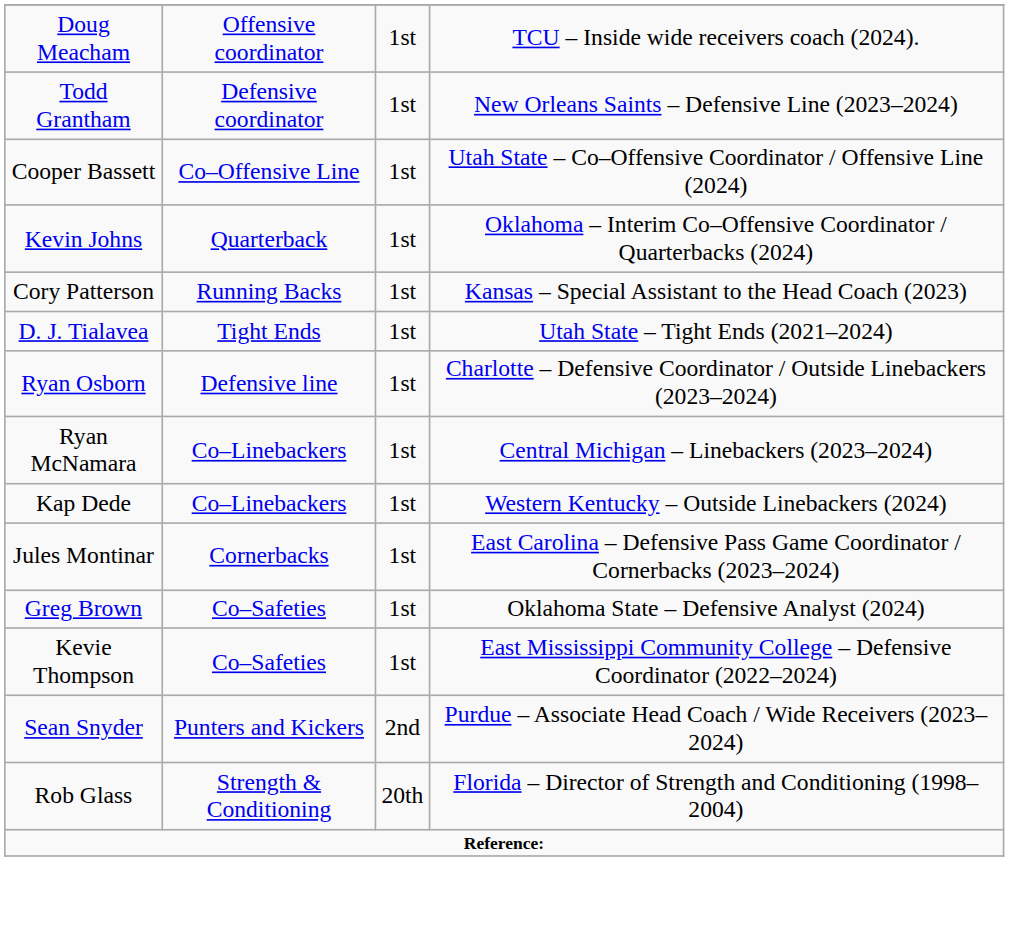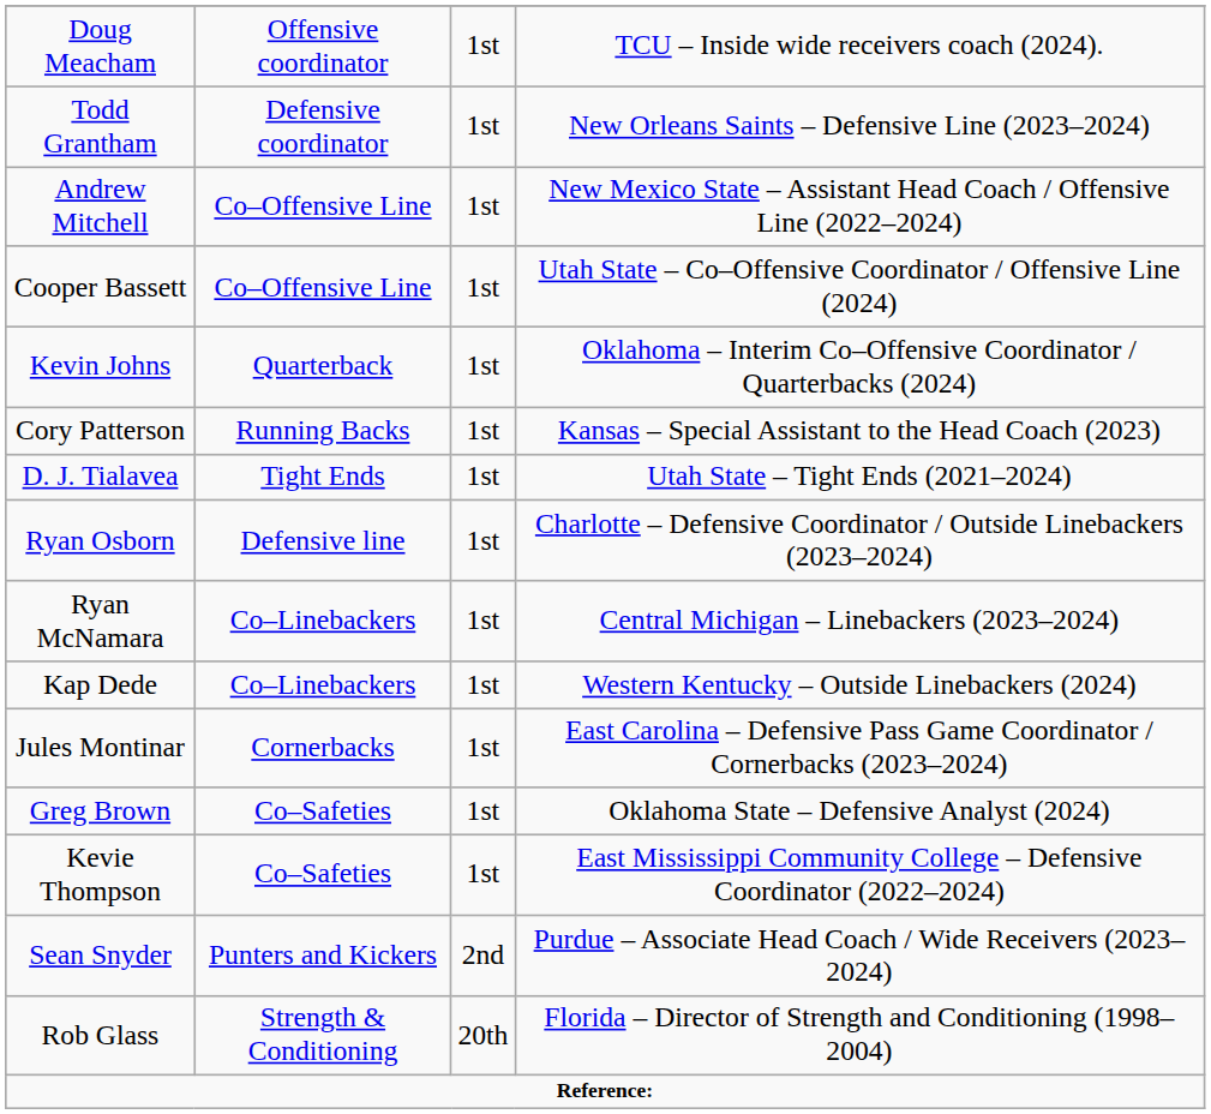+ row: Andrew Mitchell | Co–Offensive Line | 1st | New Mexico State – Assistant Head Coach / Offensive Line (2022–2024)
